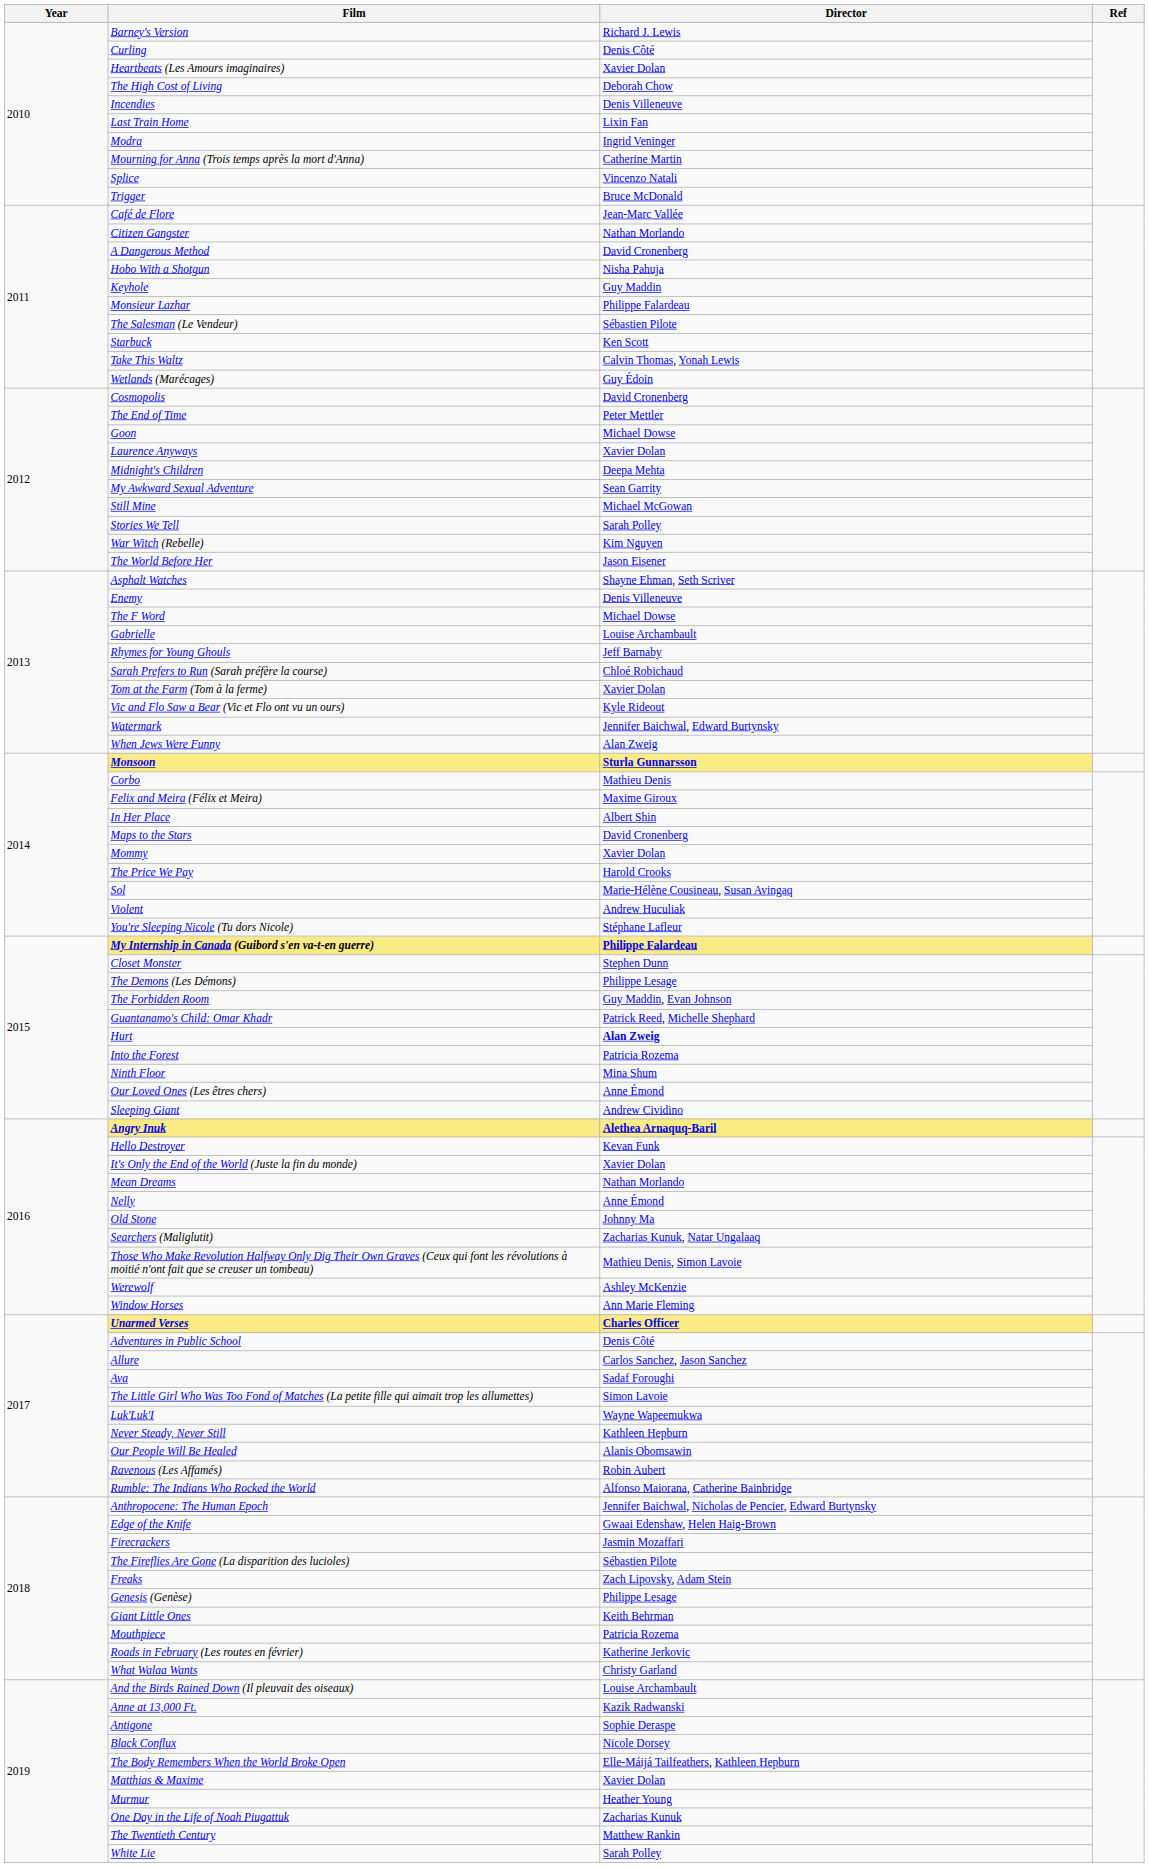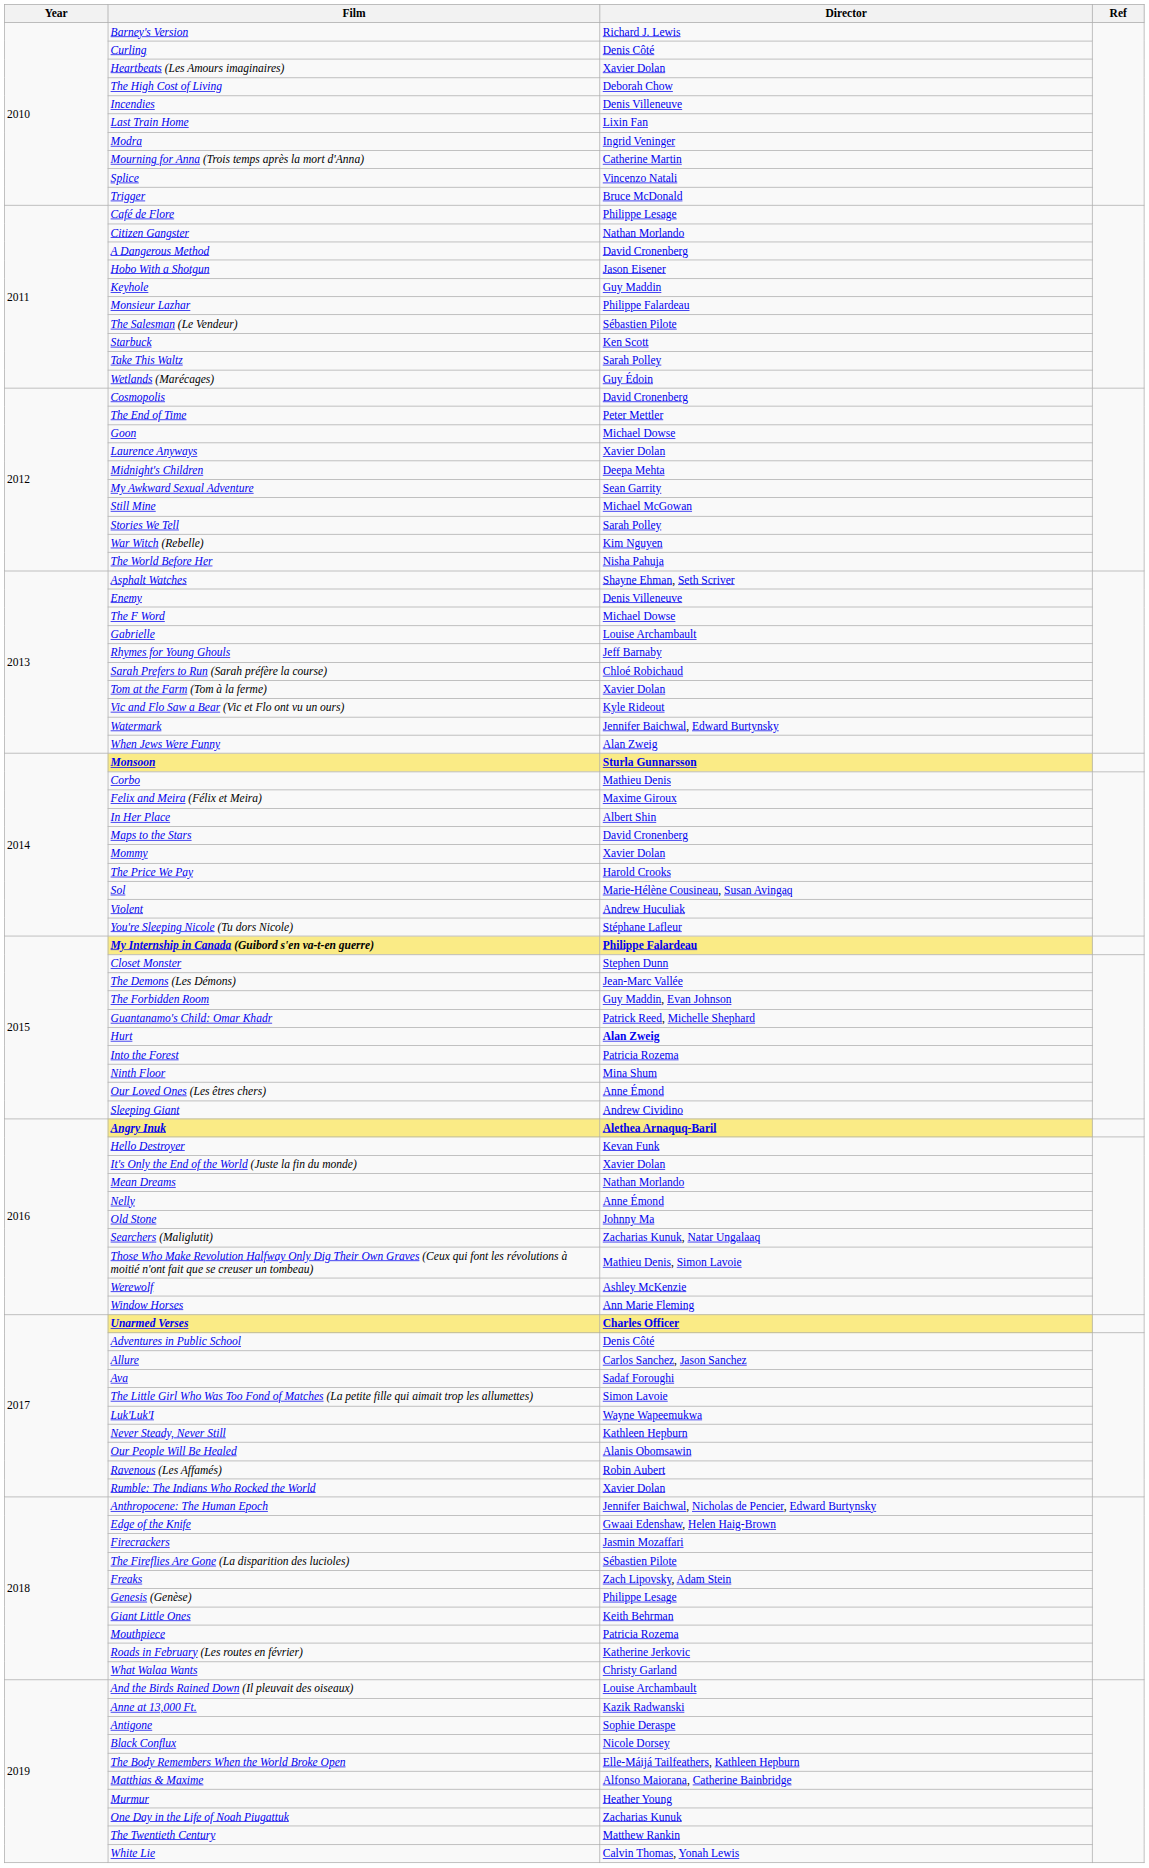Café de Flore | Director: Jean-Marc Vallée -> Philippe Lesage
Hobo With a Shotgun | Director: Nisha Pahuja -> Jason Eisener
Take This Waltz | Director: Calvin Thomas, Yonah Lewis -> Sarah Polley
The World Before Her | Director: Jason Eisener -> Nisha Pahuja
The Demons (Les Démons) | Director: Philippe Lesage -> Jean-Marc Vallée
Rumble: The Indians Who Rocked the World | Director: Alfonso Maiorana, Catherine Bainbridge -> Xavier Dolan
Matthias & Maxime | Director: Xavier Dolan -> Alfonso Maiorana, Catherine Bainbridge
White Lie | Director: Sarah Polley -> Calvin Thomas, Yonah Lewis
